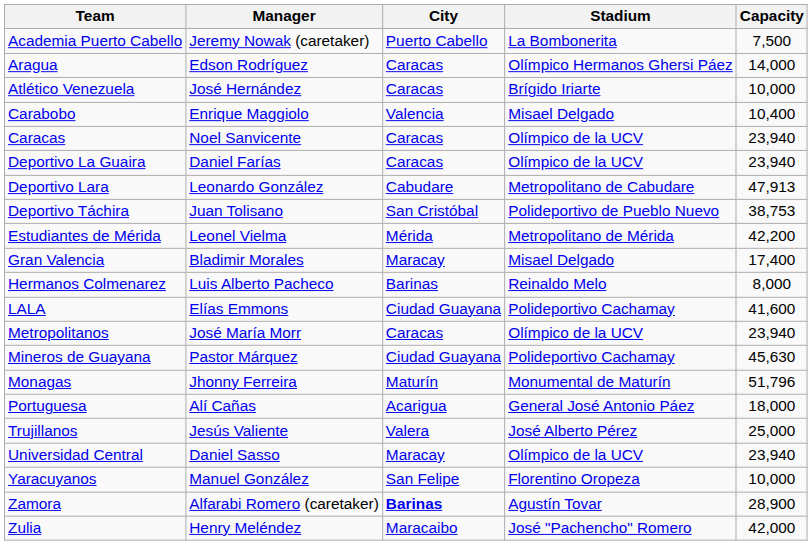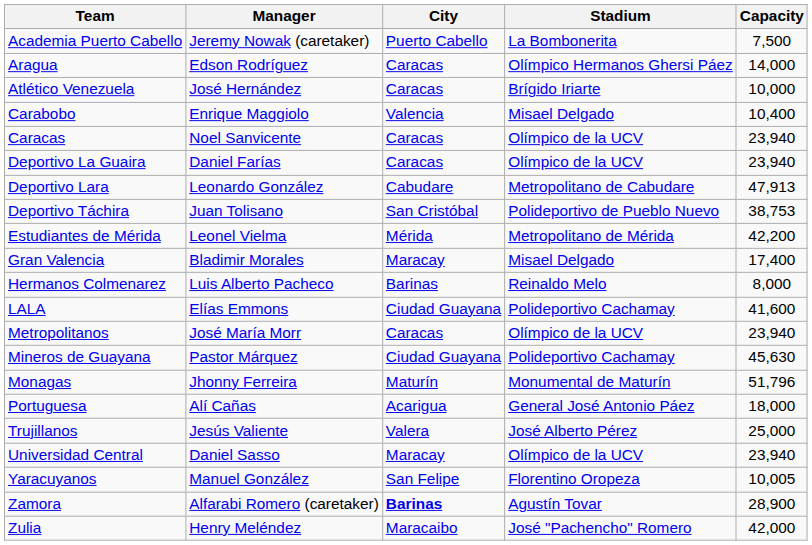Yaracuyanos | Capacity: 10,000 -> 10,005
